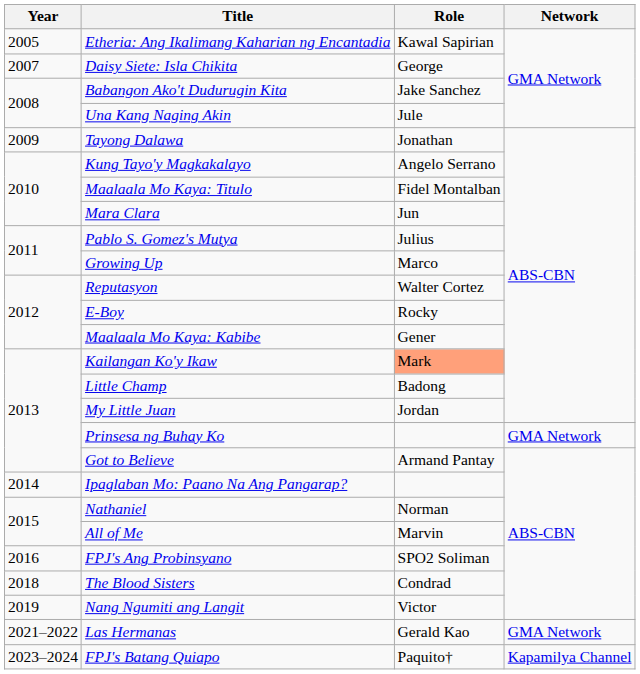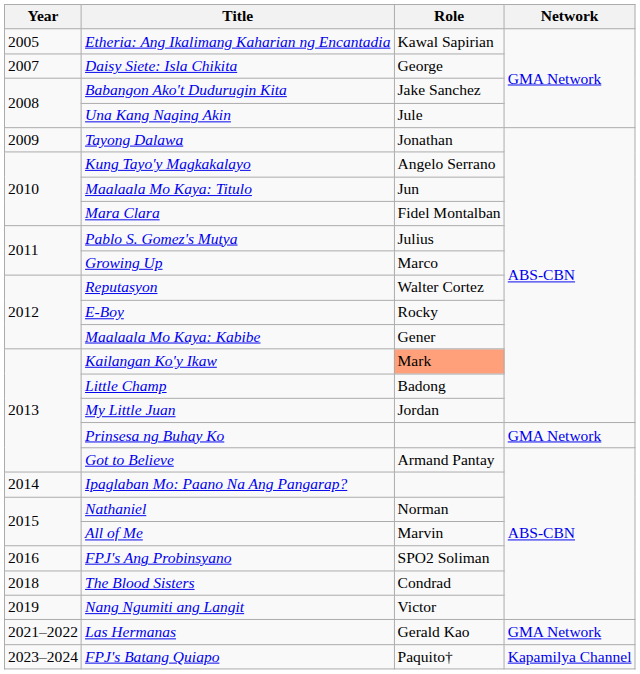Maalaala Mo Kaya: Titulo | Role: Fidel Montalban -> Jun
Mara Clara | Role: Jun -> Fidel Montalban
